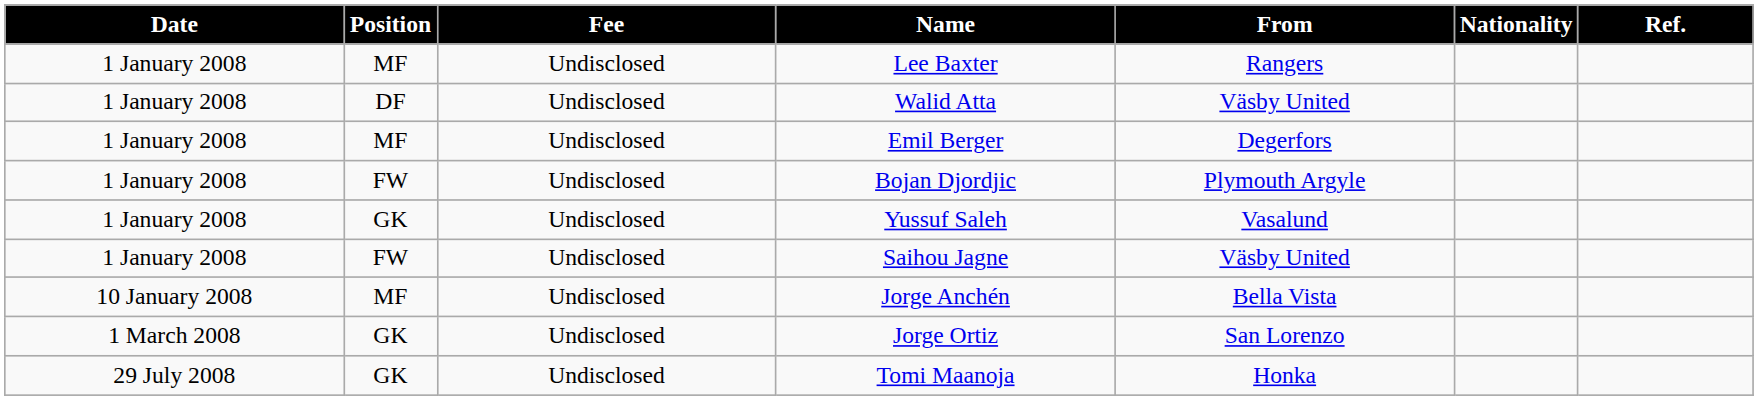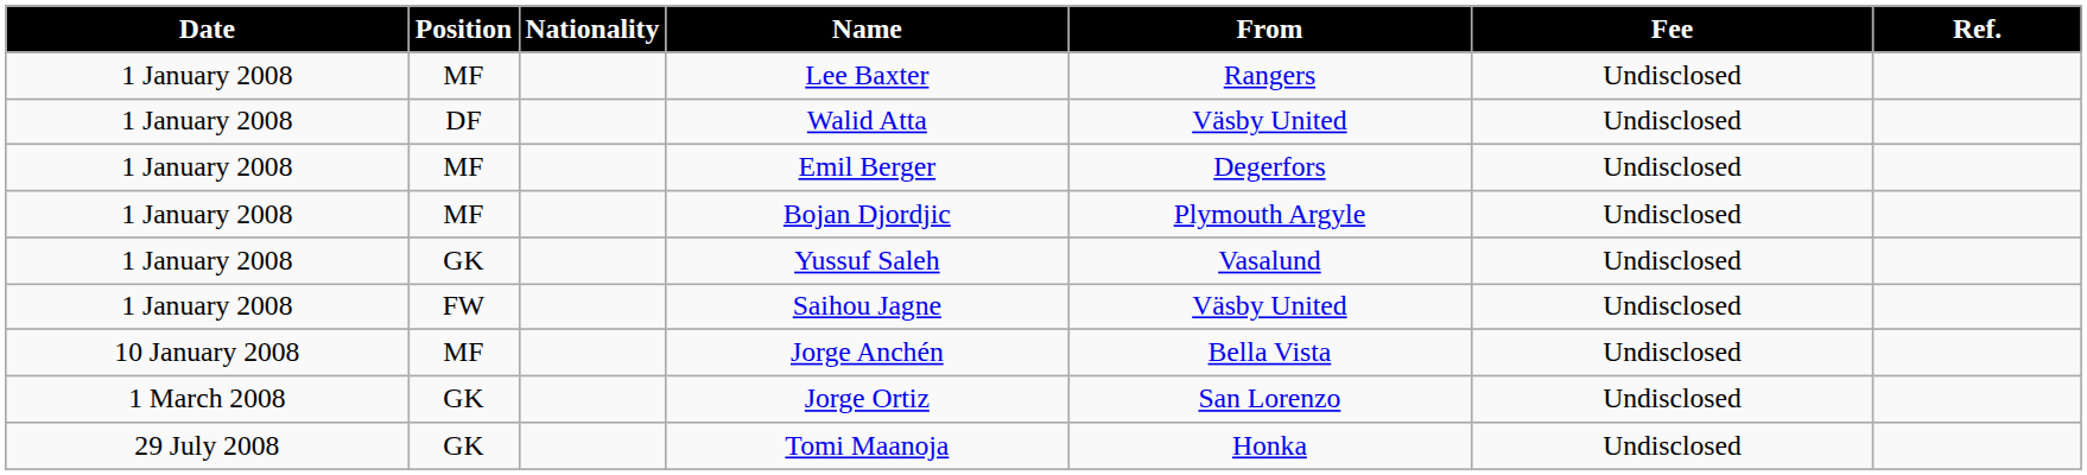columns swapped: Nationality <-> Fee
Bojan Djordjic | Position: FW -> MF
